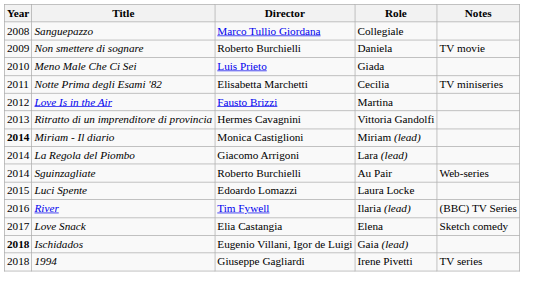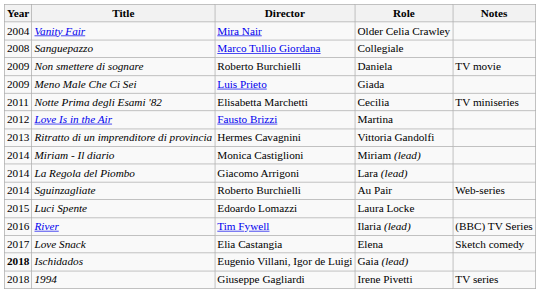+ row: 2004 | Vanity Fair | Mira Nair | Older Celia Crawley
Meno Male Che Ci Sei | Year: 2010 -> 2009
Miriam - Il diario | Year: bold -> normal
